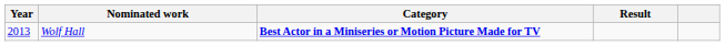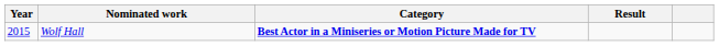Wolf Hall | Year: 2013 -> 2015
